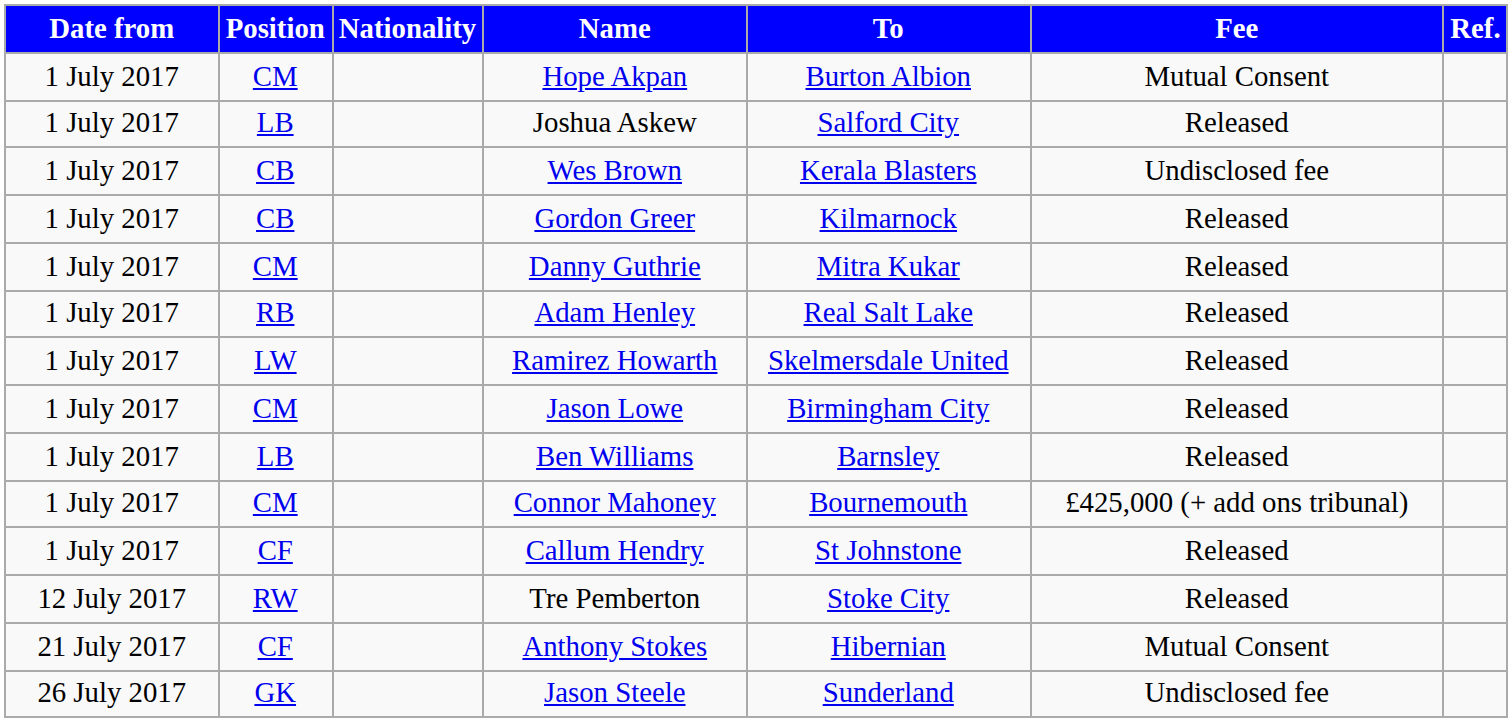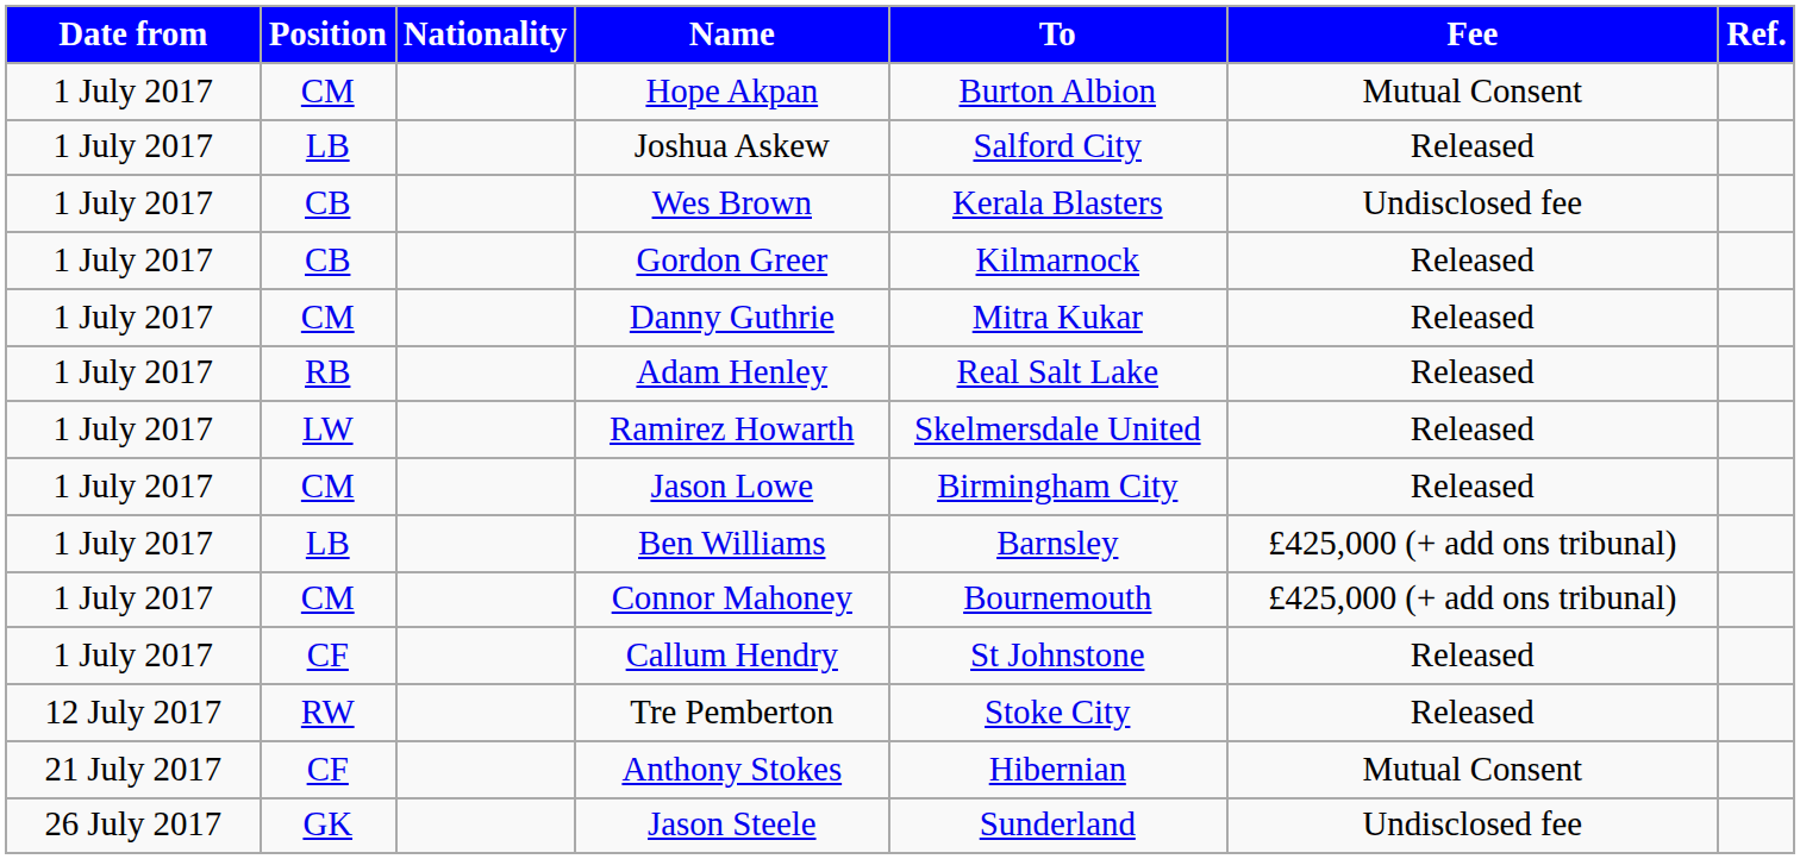Ben Williams | Fee: Released -> £425,000 (+ add ons tribunal)
